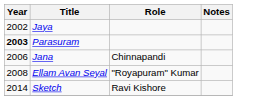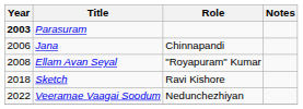- row: 2002 | Jaya
Sketch | Year: 2014 -> 2018
+ row: 2022 | Veeramae Vaagai Soodum | Nedunchezhiyan
